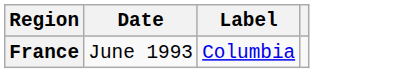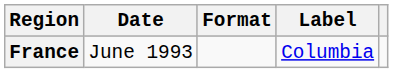+ column: Format
